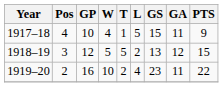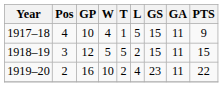1918–19 | GS: 13 -> 15
1918–19 | GA: 12 -> 11
